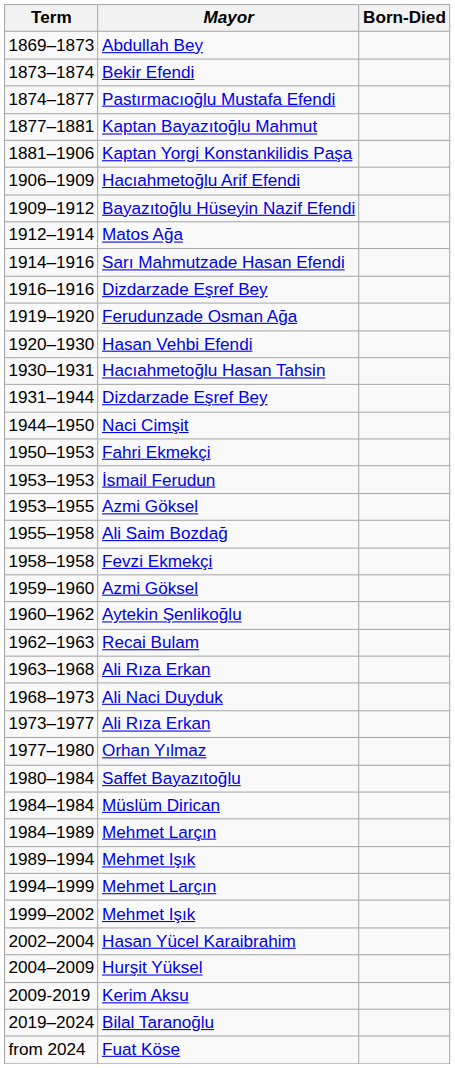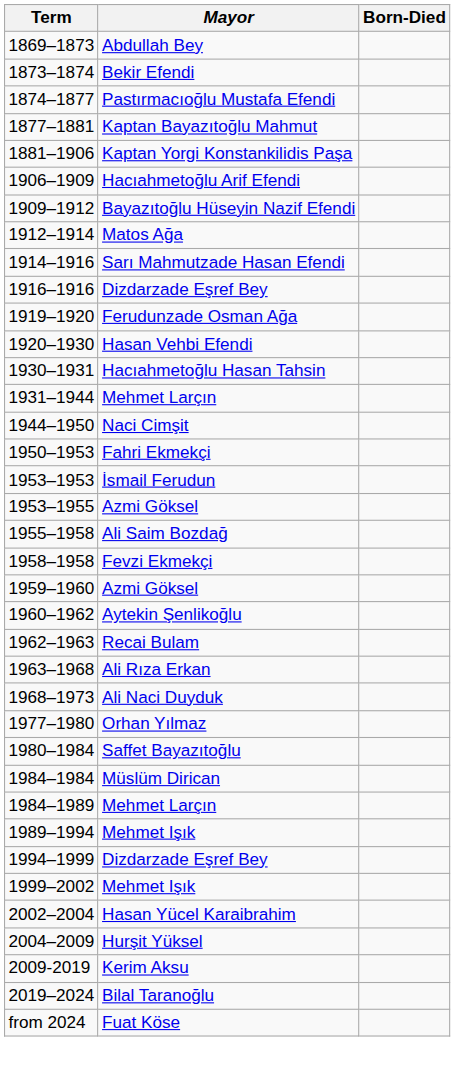1931–1944 | Mayor: Dizdarzade Eşref Bey -> Mehmet Larçın
- row: 1973–1977 | Ali Rıza Erkan
1994–1999 | Mayor: Mehmet Larçın -> Dizdarzade Eşref Bey
